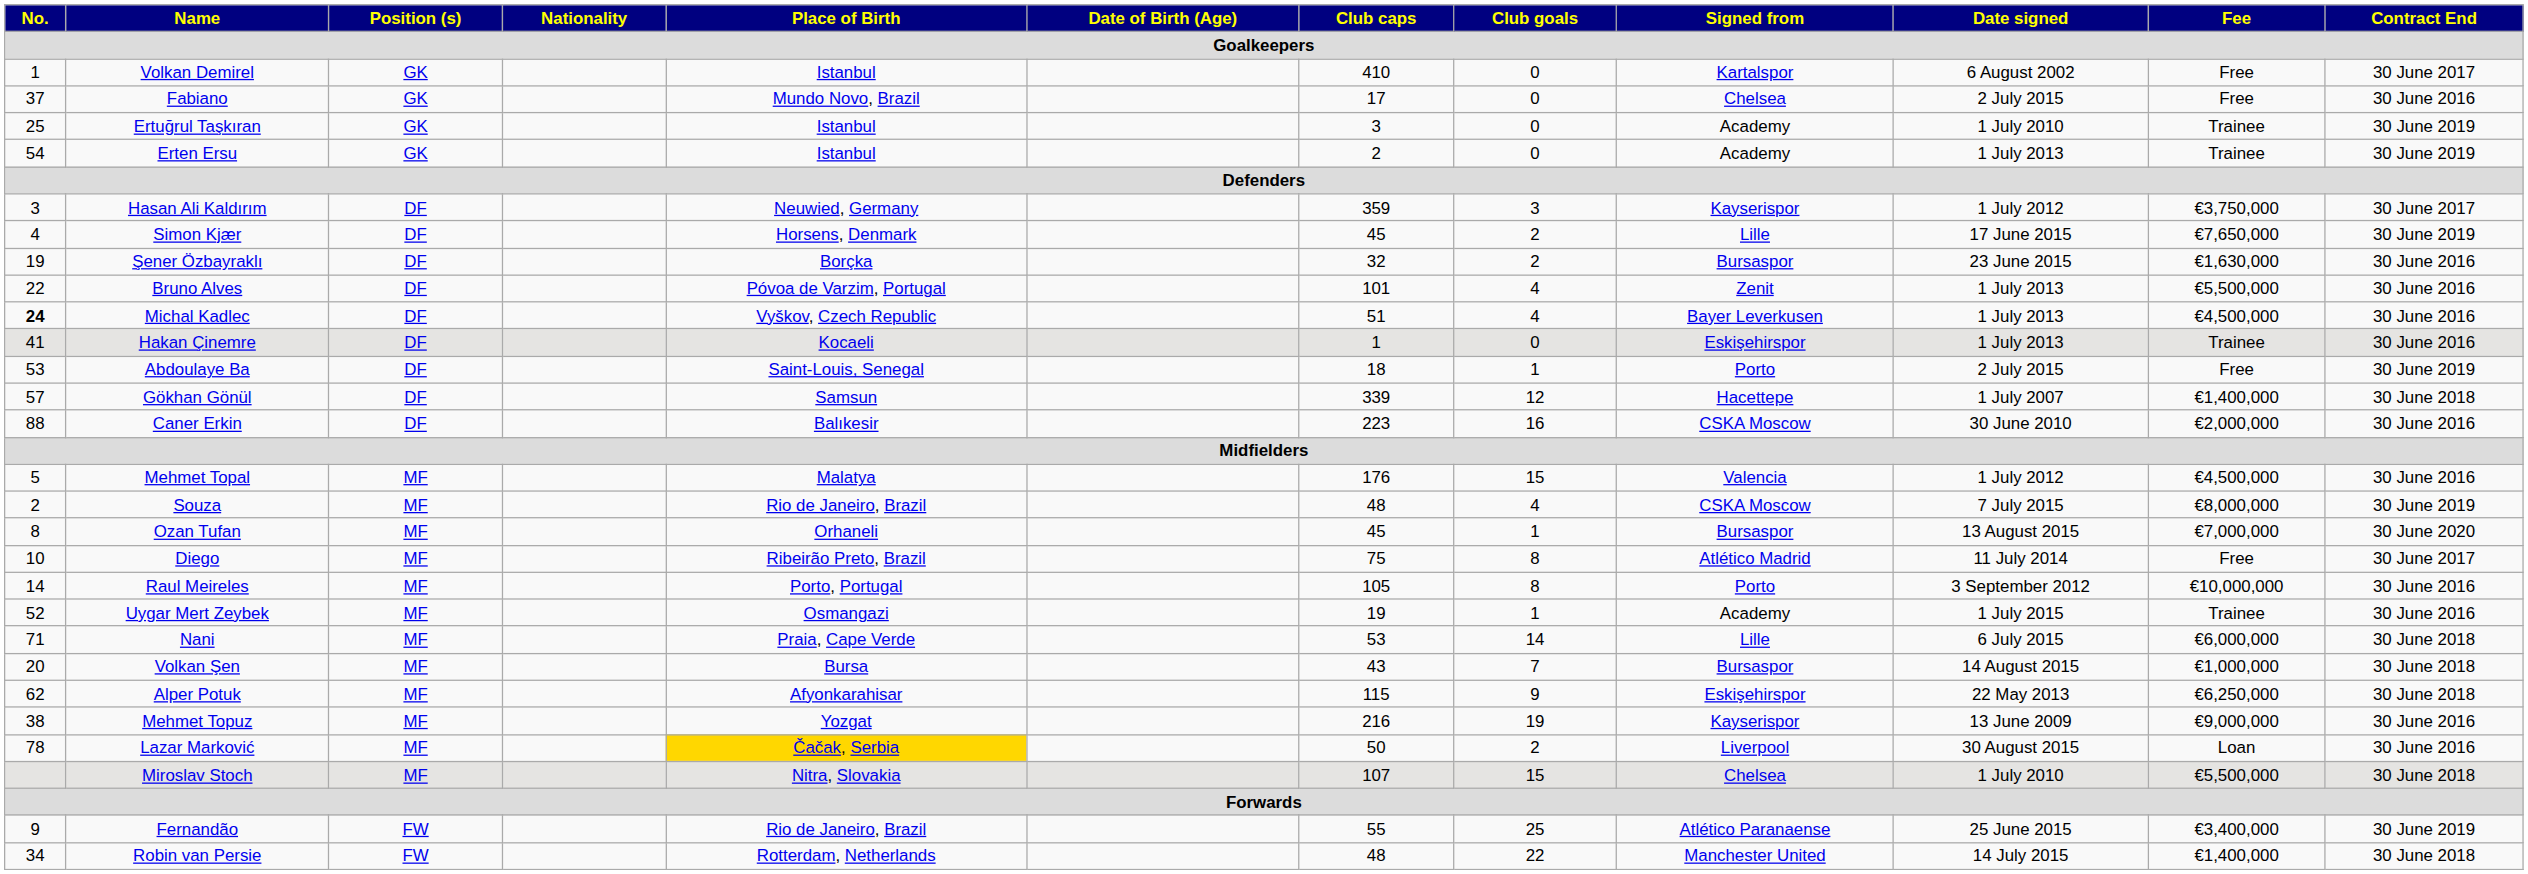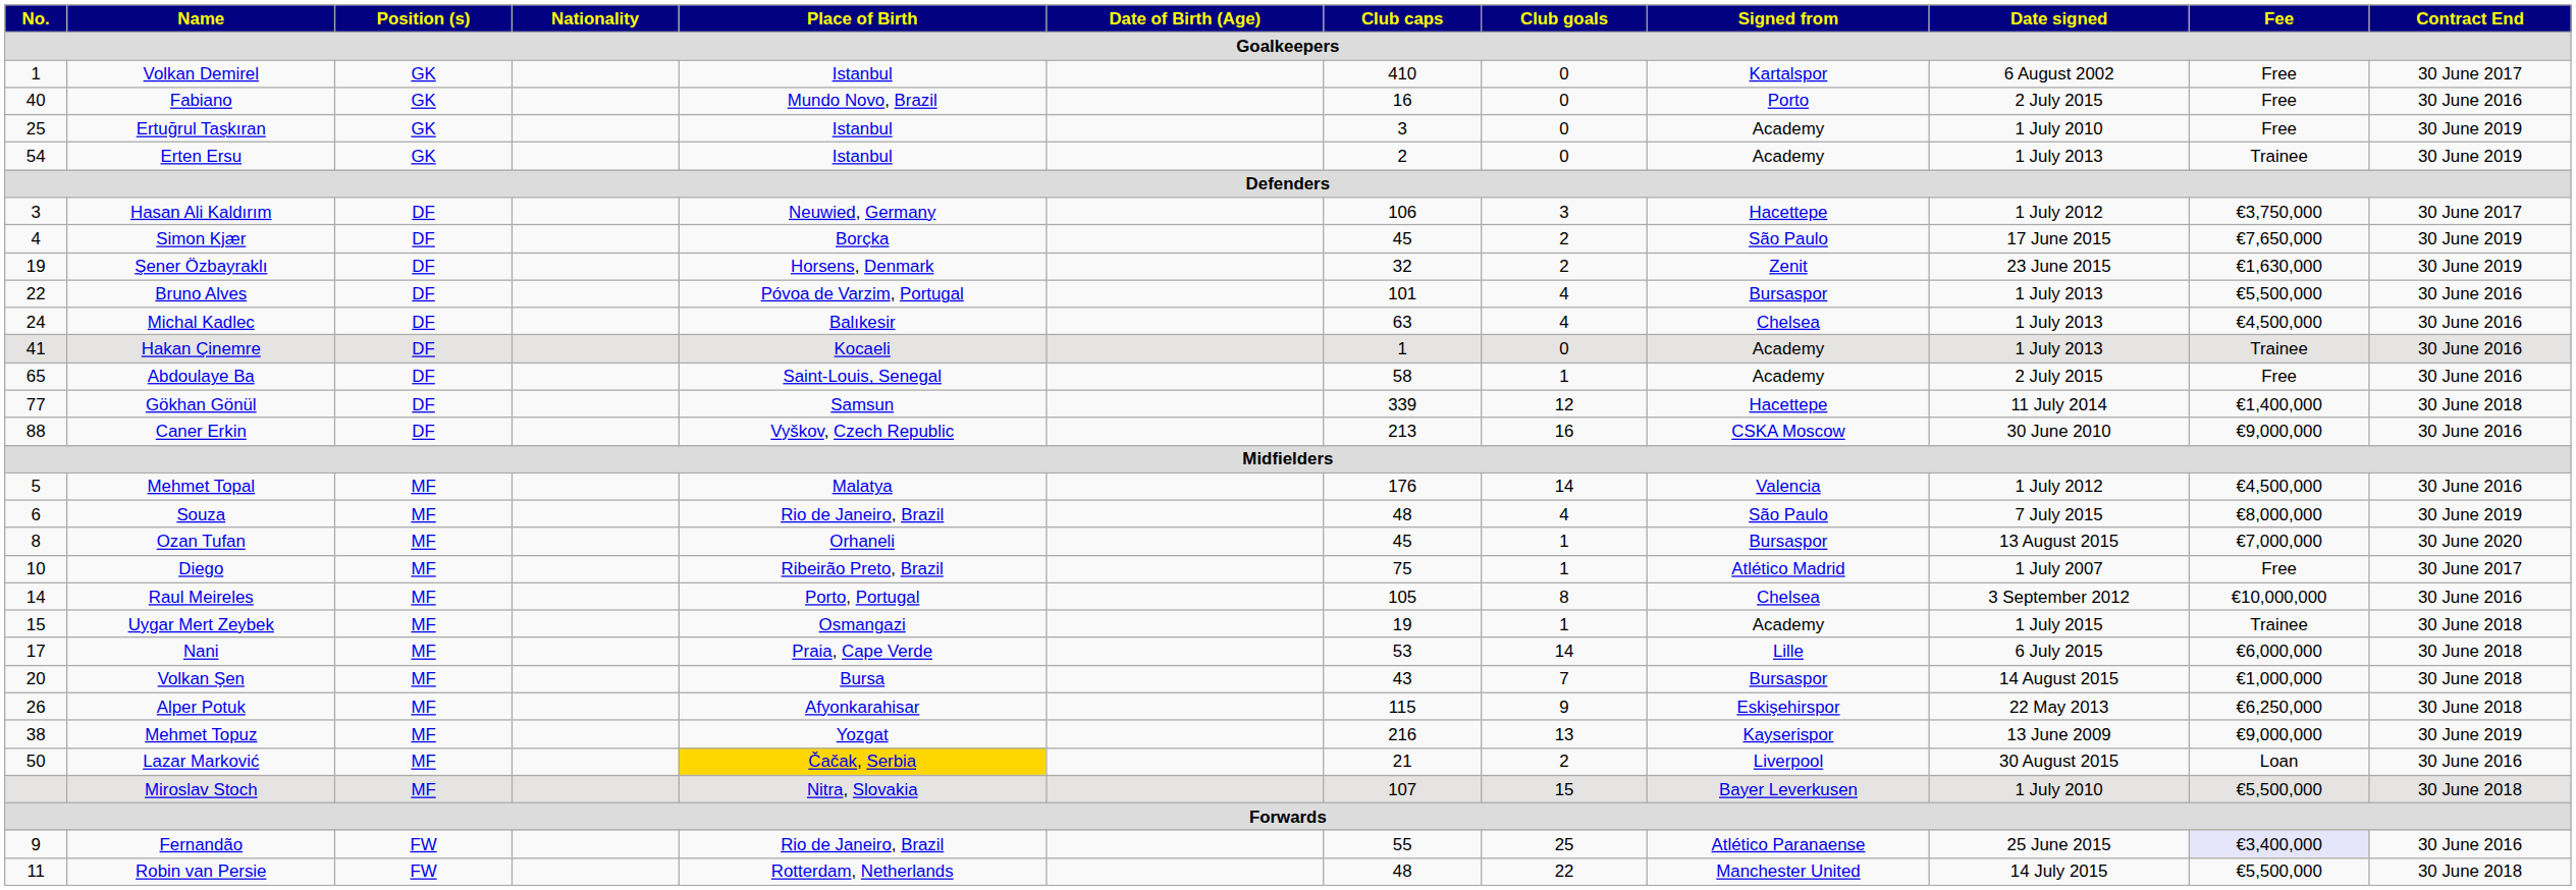Fabiano | No.: 37 -> 40
Fabiano | Club caps: 17 -> 16
Fabiano | Signed from: Chelsea -> Porto
Ertuğrul Taşkıran | Fee: Trainee -> Free
Hasan Ali Kaldırım | Club caps: 359 -> 106
Hasan Ali Kaldırım | Signed from: Kayserispor -> Hacettepe
Simon Kjær | Place of Birth: Horsens, Denmark -> Borçka
Simon Kjær | Signed from: Lille -> São Paulo
Şener Özbayraklı | Place of Birth: Borçka -> Horsens, Denmark
Şener Özbayraklı | Signed from: Bursaspor -> Zenit
Şener Özbayraklı | Contract End: 30 June 2016 -> 30 June 2019
Bruno Alves | Signed from: Zenit -> Bursaspor
Michal Kadlec | No.: bold -> normal
Michal Kadlec | Place of Birth: Vyškov, Czech Republic -> Balıkesir
Michal Kadlec | Club caps: 51 -> 63
Michal Kadlec | Signed from: Bayer Leverkusen -> Chelsea
Hakan Çinemre | Signed from: Eskişehirspor -> Academy
Abdoulaye Ba | No.: 53 -> 65
Abdoulaye Ba | Club caps: 18 -> 58
Abdoulaye Ba | Signed from: Porto -> Academy
Abdoulaye Ba | Contract End: 30 June 2019 -> 30 June 2016
Gökhan Gönül | No.: 57 -> 77
Gökhan Gönül | Date signed: 1 July 2007 -> 11 July 2014
Caner Erkin | Place of Birth: Balıkesir -> Vyškov, Czech Republic
Caner Erkin | Club caps: 223 -> 213
Caner Erkin | Fee: €2,000,000 -> €9,000,000
Mehmet Topal | Club goals: 15 -> 14
Souza | No.: 2 -> 6
Souza | Signed from: CSKA Moscow -> São Paulo
Diego | Club goals: 8 -> 1
Diego | Date signed: 11 July 2014 -> 1 July 2007
Raul Meireles | Signed from: Porto -> Chelsea
Uygar Mert Zeybek | No.: 52 -> 15
Uygar Mert Zeybek | Contract End: 30 June 2016 -> 30 June 2018
Nani | No.: 71 -> 17
Alper Potuk | No.: 62 -> 26
Mehmet Topuz | Club goals: 19 -> 13
Mehmet Topuz | Contract End: 30 June 2016 -> 30 June 2019
Lazar Marković | No.: 78 -> 50
Lazar Marković | Club caps: 50 -> 21
Miroslav Stoch | Signed from: Chelsea -> Bayer Leverkusen
Fernandão | Fee: no background -> lavender background
Fernandão | Contract End: 30 June 2019 -> 30 June 2016
Robin van Persie | No.: 34 -> 11
Robin van Persie | Fee: €1,400,000 -> €5,500,000
